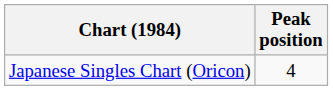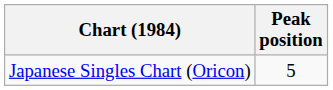Japanese Singles Chart (Oricon) | Peak position: 4 -> 5
